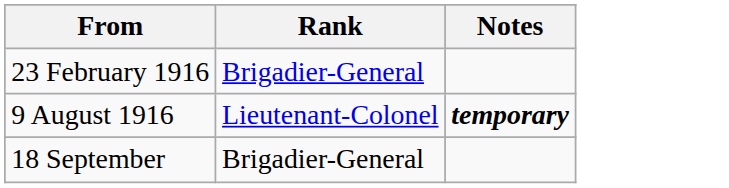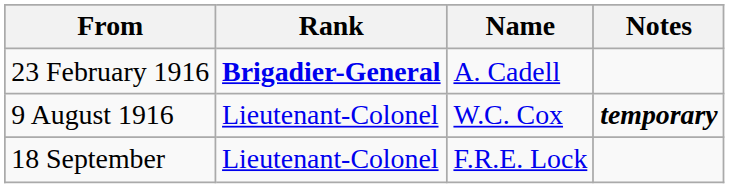+ column: Name | A. Cadell | W.C. Cox | F.R.E. Lock
23 February 1916 | Rank: normal -> bold
18 September | Rank: Brigadier-General -> Lieutenant-Colonel
